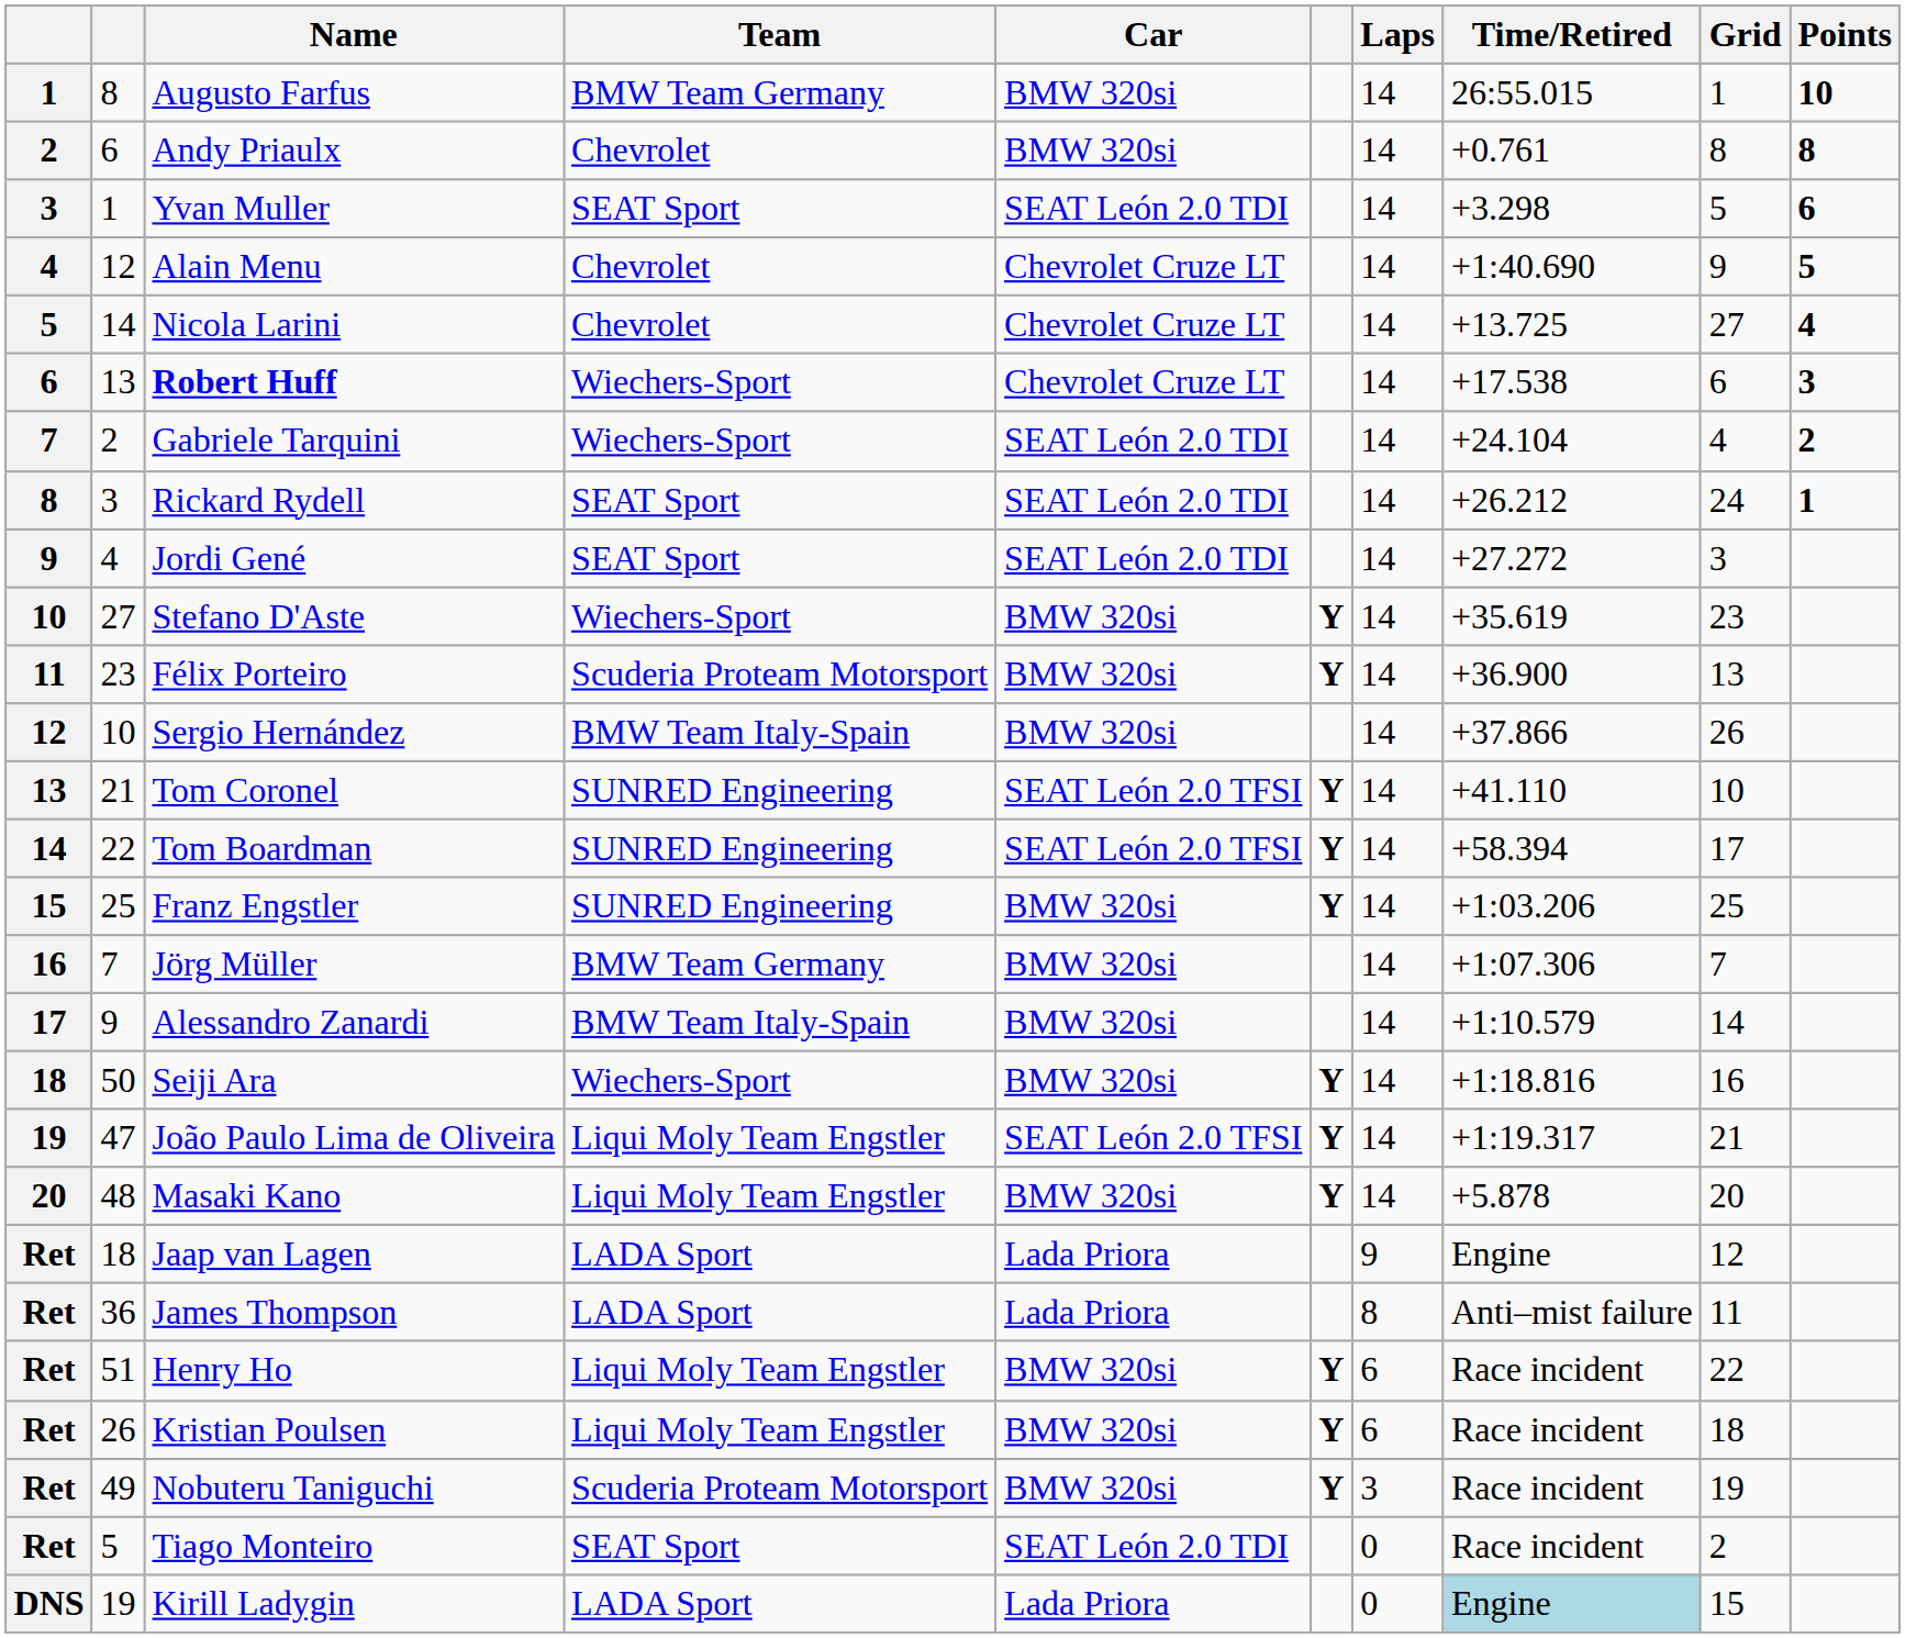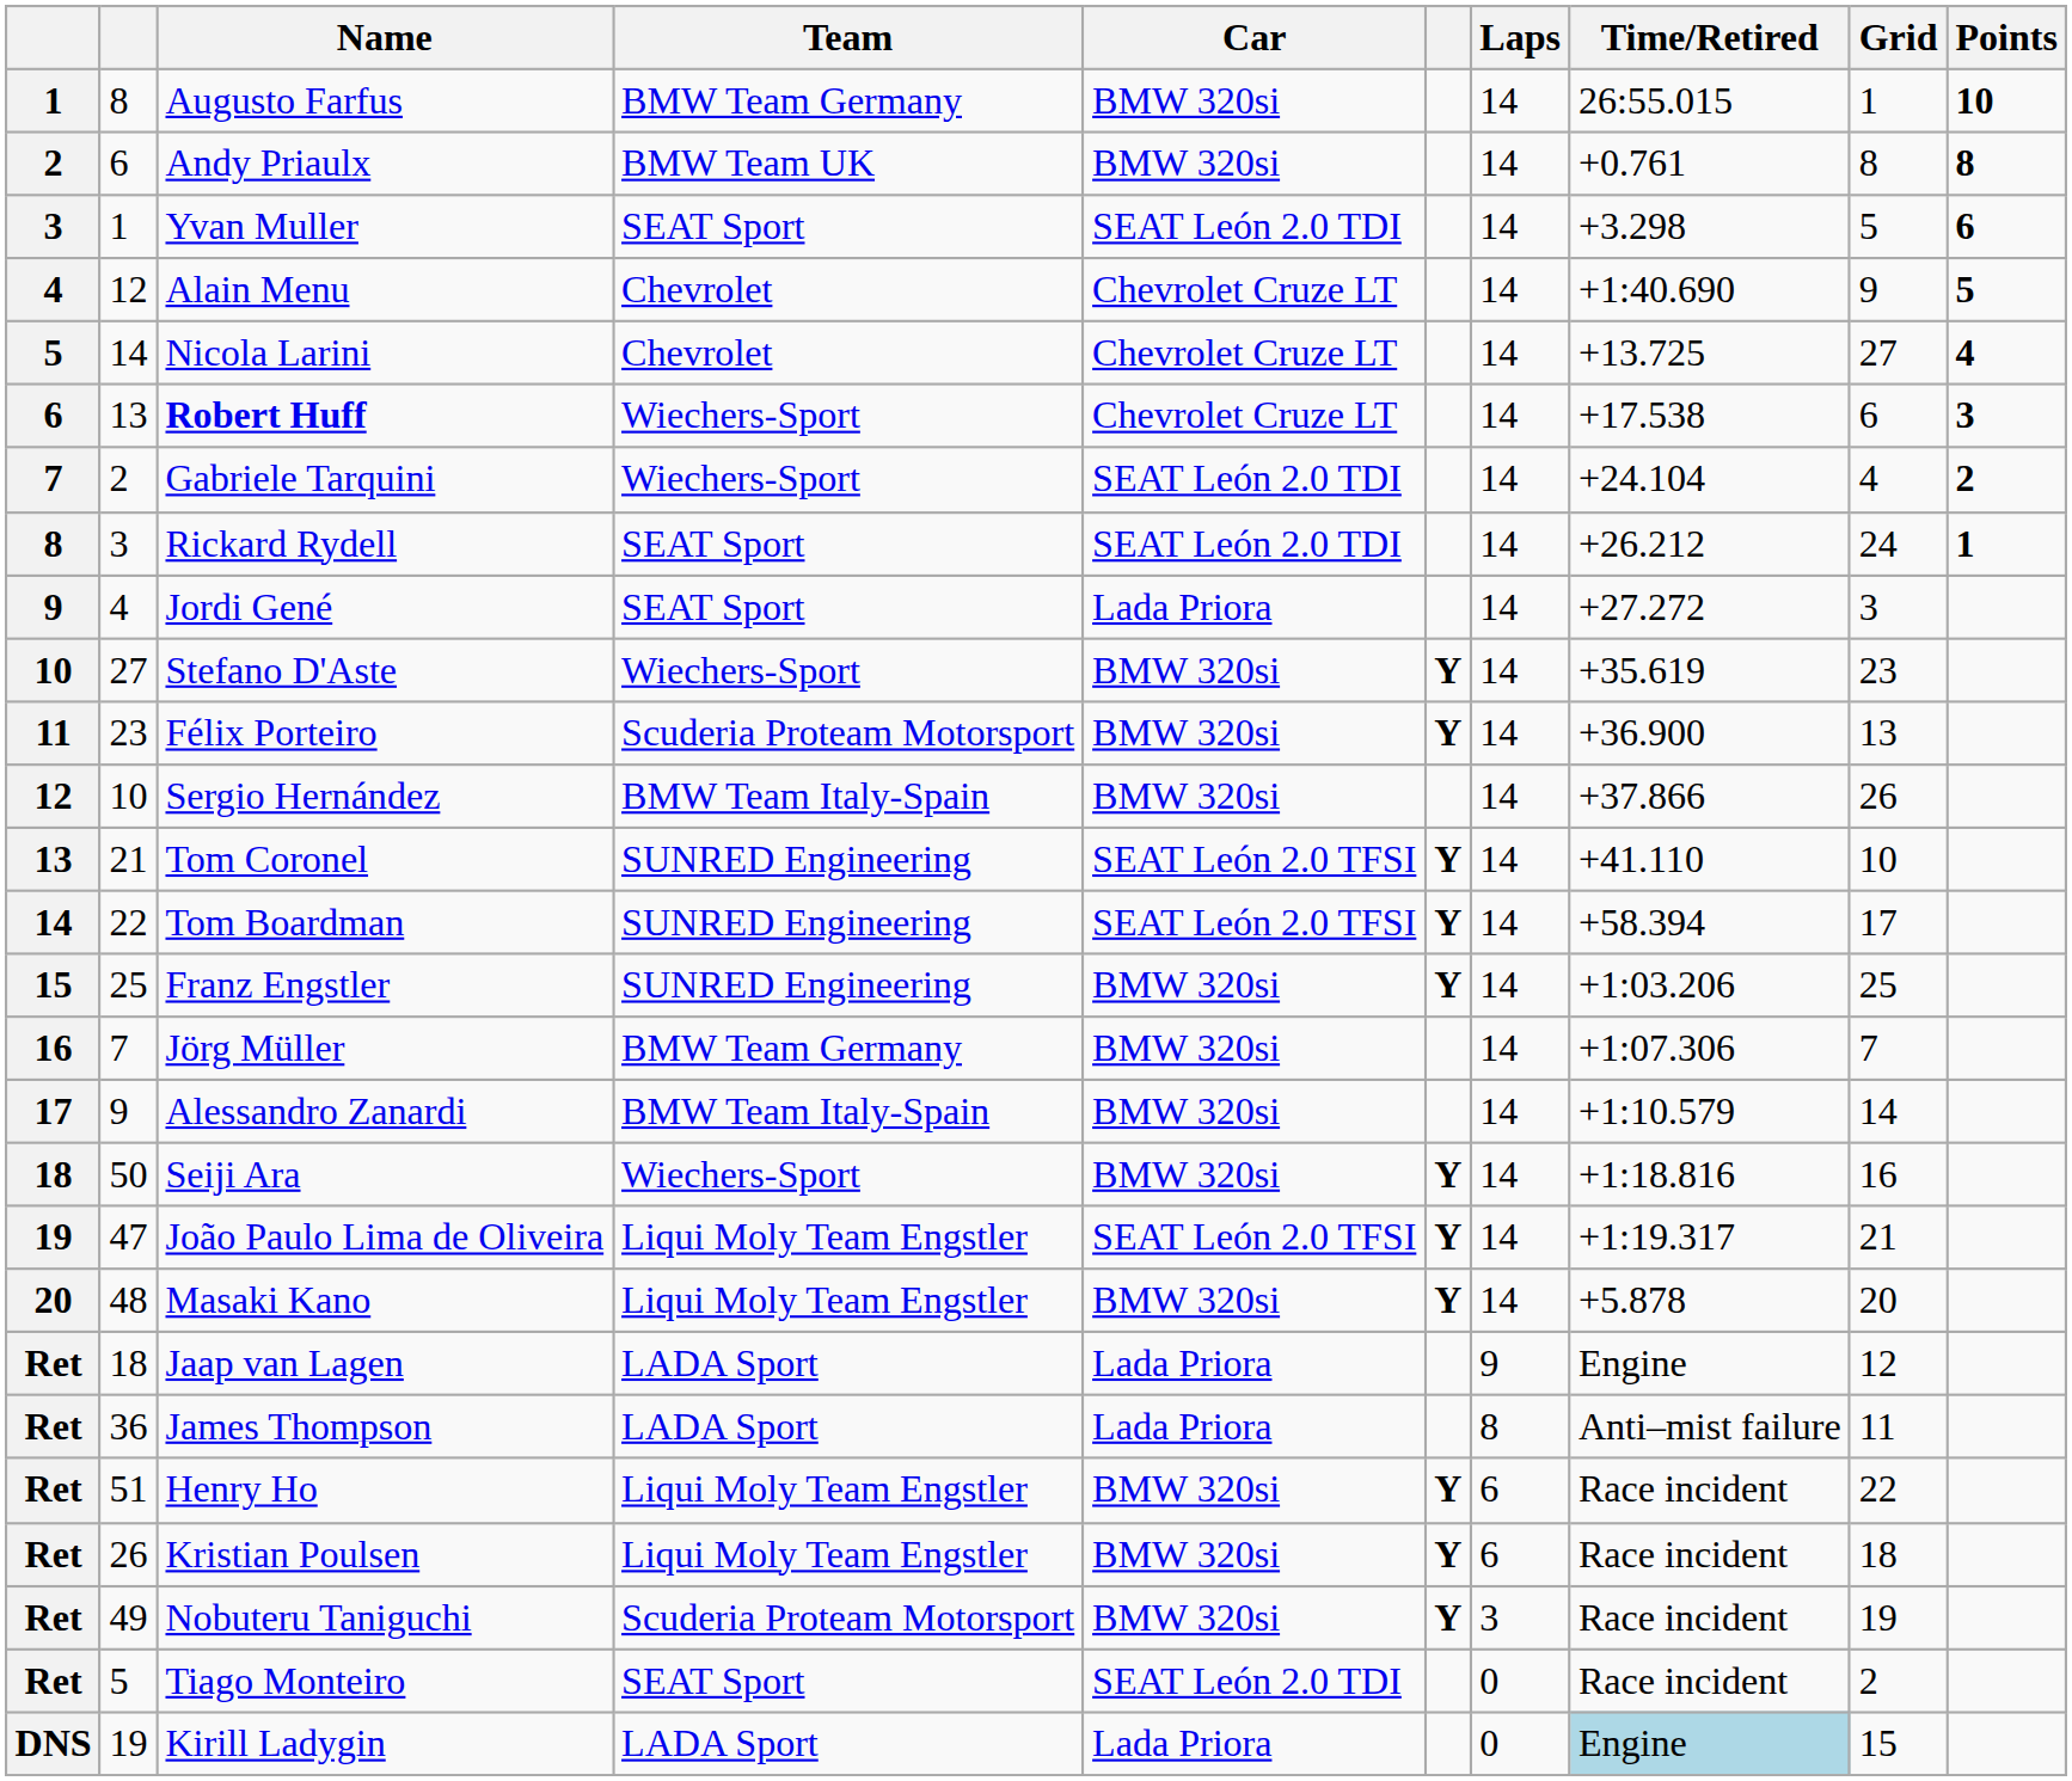Andy Priaulx | Team: Chevrolet -> BMW Team UK
Jordi Gené | Car: SEAT León 2.0 TDI -> Lada Priora
